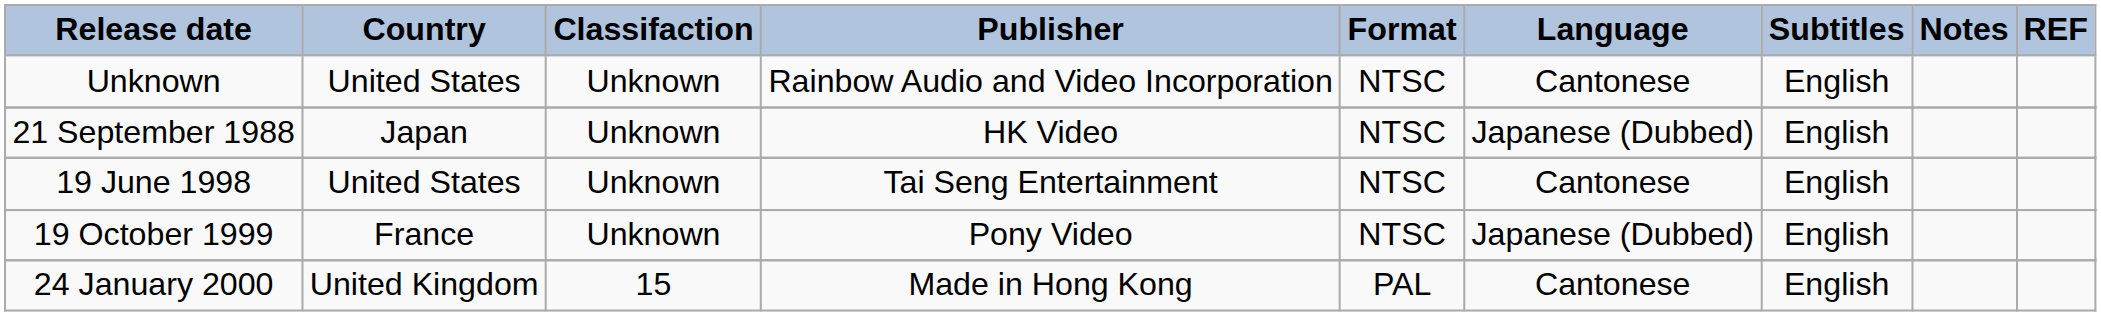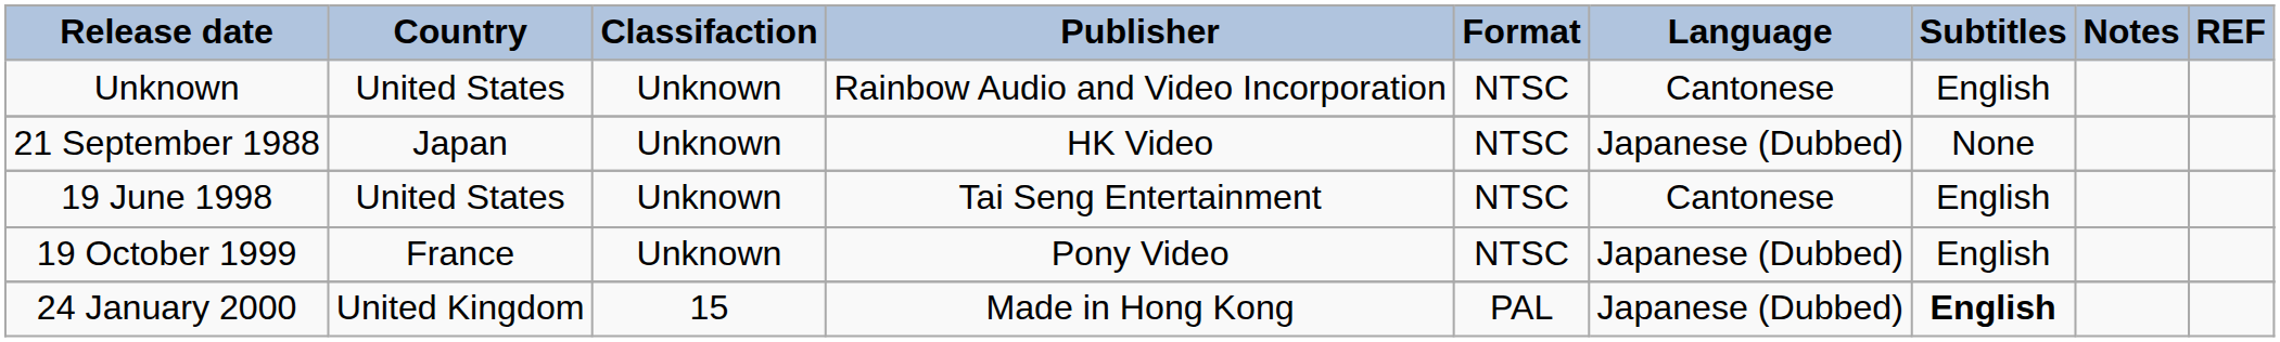21 September 1988 | Subtitles: English -> None
24 January 2000 | Language: Cantonese -> Japanese (Dubbed)
24 January 2000 | Subtitles: normal -> bold
